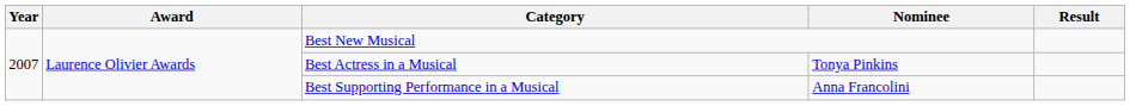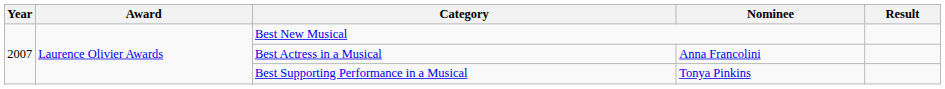Best Actress in a Musical | Nominee: Tonya Pinkins -> Anna Francolini
Best Supporting Performance in a Musical | Nominee: Anna Francolini -> Tonya Pinkins
